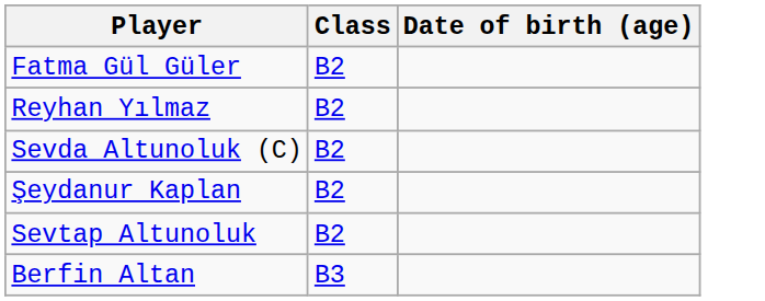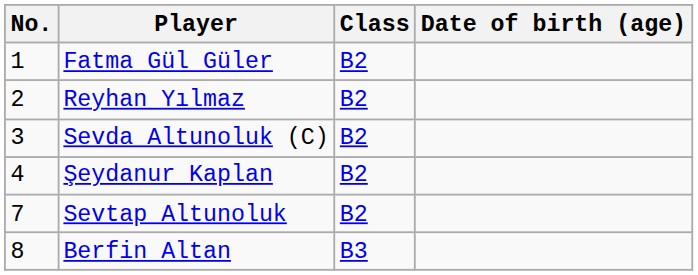+ column: No. | 1 | 2 | 3 | 4 | 7 | 8
